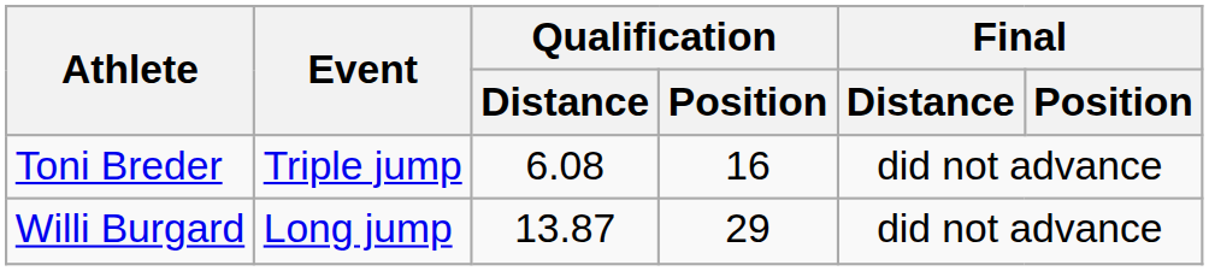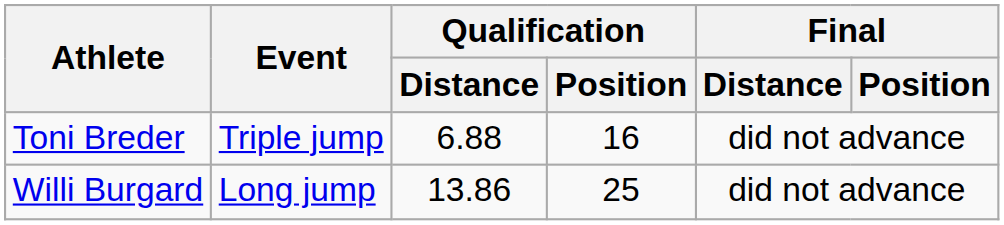Toni Breder | Qualification / Distance: 6.08 -> 6.88
Willi Burgard | Qualification / Distance: 13.87 -> 13.86
Willi Burgard | Qualification / Position: 29 -> 25
